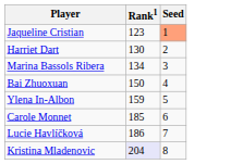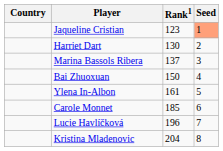+ column: Country
Marina Bassols Ribera | Rank1: 134 -> 137
Ylena In-Albon | Rank1: 159 -> 161
Lucie Havlíčková | Rank1: 186 -> 196
Kristina Mladenovic | Rank1: lavender background -> no background
